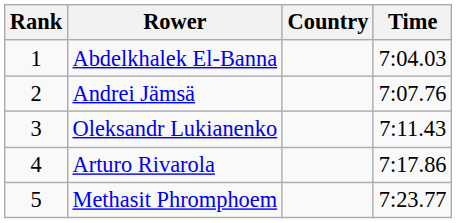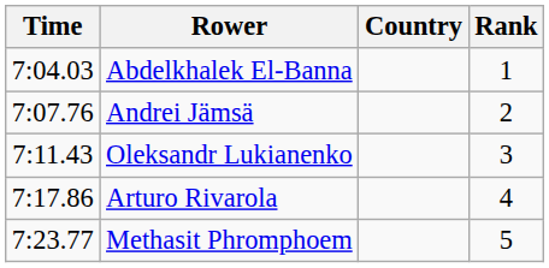columns swapped: Rank <-> Time
